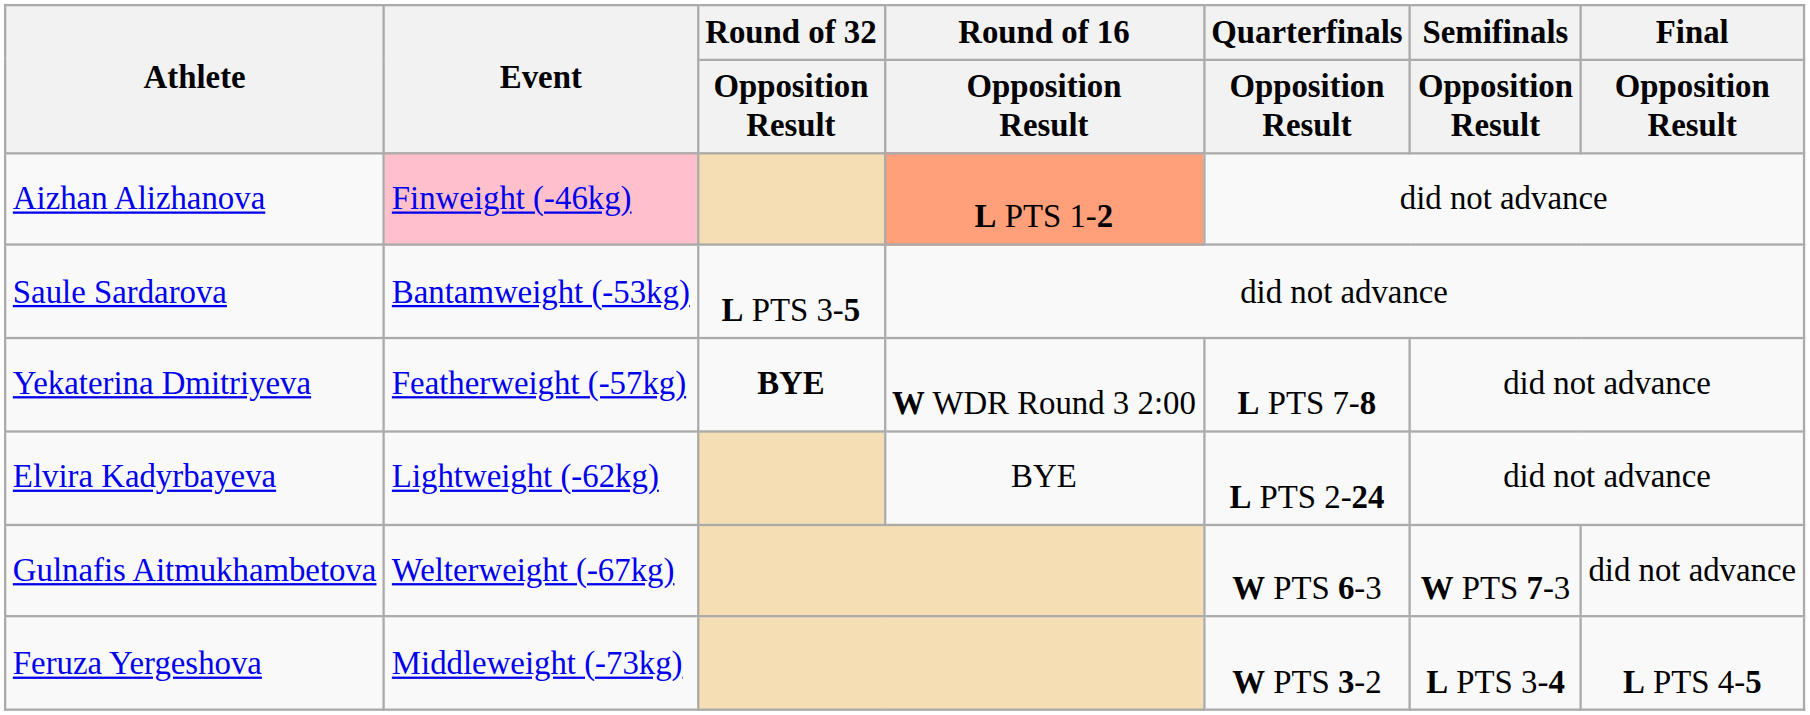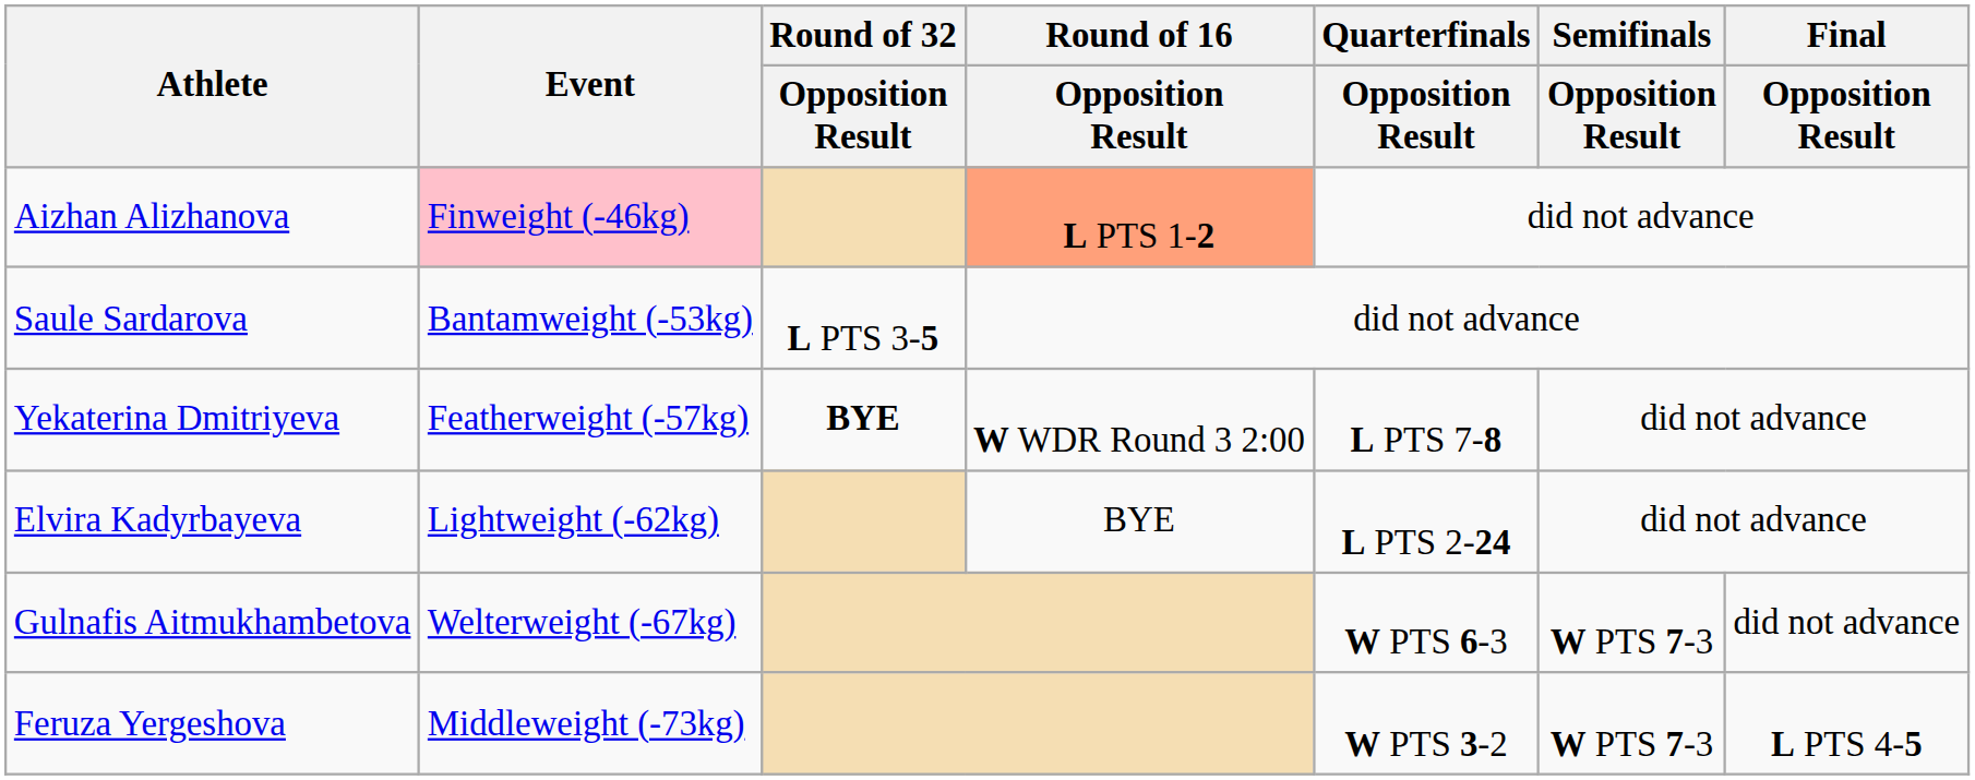Feruza Yergeshova | Semifinals / Opposition Result: L PTS 3-4 -> W PTS 7-3
